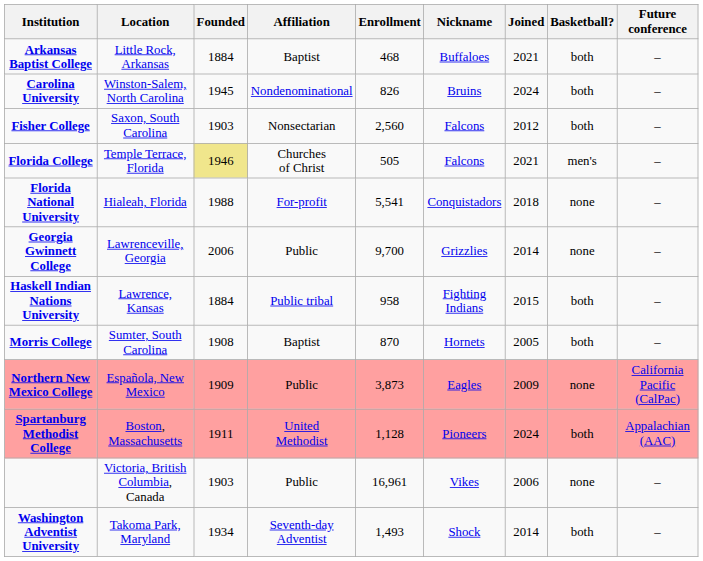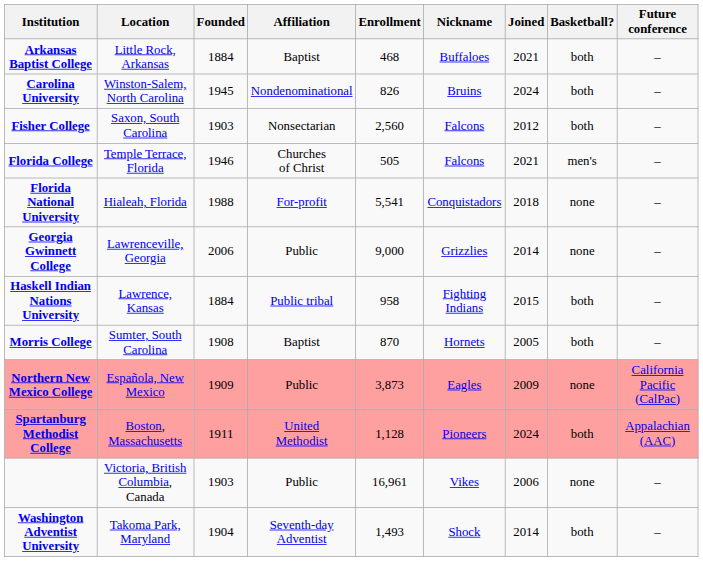Florida College | Founded: khaki background -> no background
Georgia Gwinnett College | Enrollment: 9,700 -> 9,000
Washington Adventist University | Founded: 1934 -> 1904
